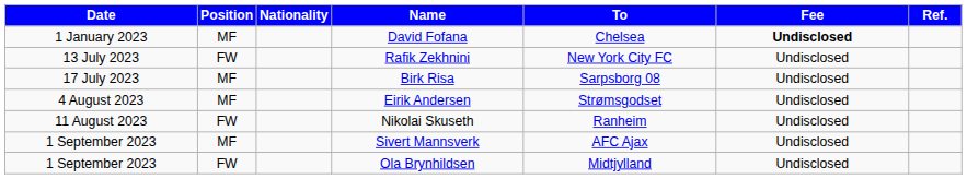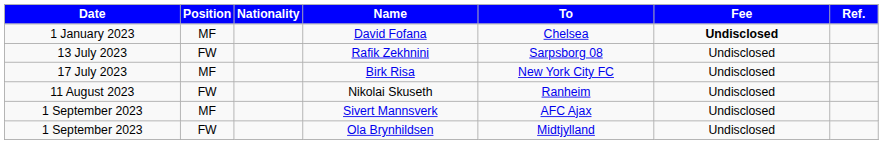Rafik Zekhnini | To: New York City FC -> Sarpsborg 08
Birk Risa | To: Sarpsborg 08 -> New York City FC
- row: 4 August 2023 | MF | Eirik Andersen | Strømsgodset | Undisclosed
